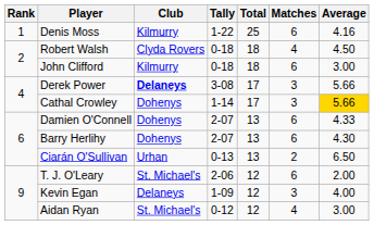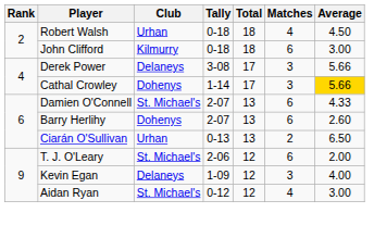- row: 1 | Denis Moss | Kilmurry | 1-22 | 25 | 6 | 4.16
Robert Walsh | Club: Clyda Rovers -> Urhan
Derek Power | Club: bold -> normal
Damien O'Connell | Club: Dohenys -> St. Michael's
Barry Herlihy | Average: 4.30 -> 2.60
